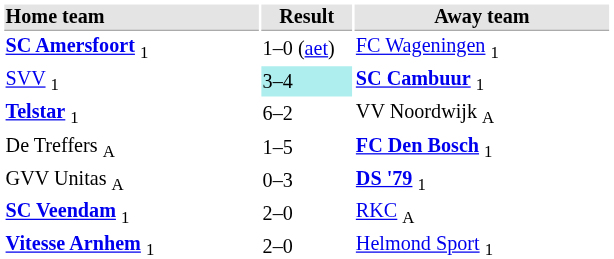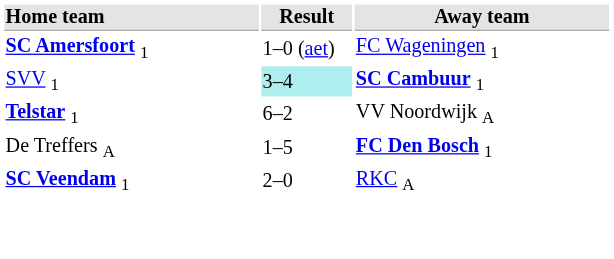- row: GVV Unitas A | 0–3 | DS '79 1
- row: Vitesse Arnhem 1 | 2–0 | Helmond Sport 1
